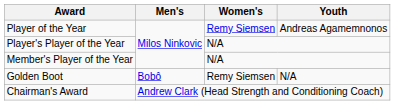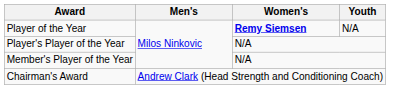Player of the Year | Women's: normal -> bold
Player of the Year | Youth: Andreas Agamemnonos -> N/A
- row: Golden Boot | Bobô | Remy Siemsen | N/A
